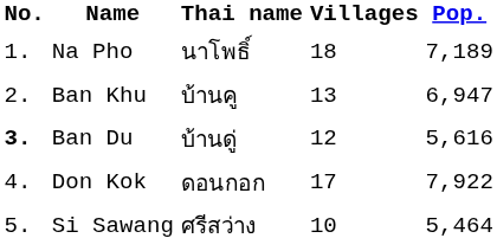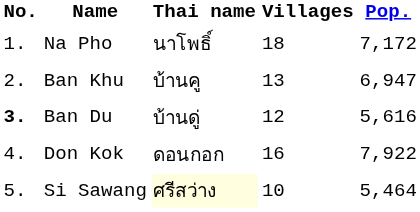Na Pho | Pop.: 7,189 -> 7,172
Don Kok | Villages: 17 -> 16
Si Sawang | Thai name: no background -> lightyellow background
